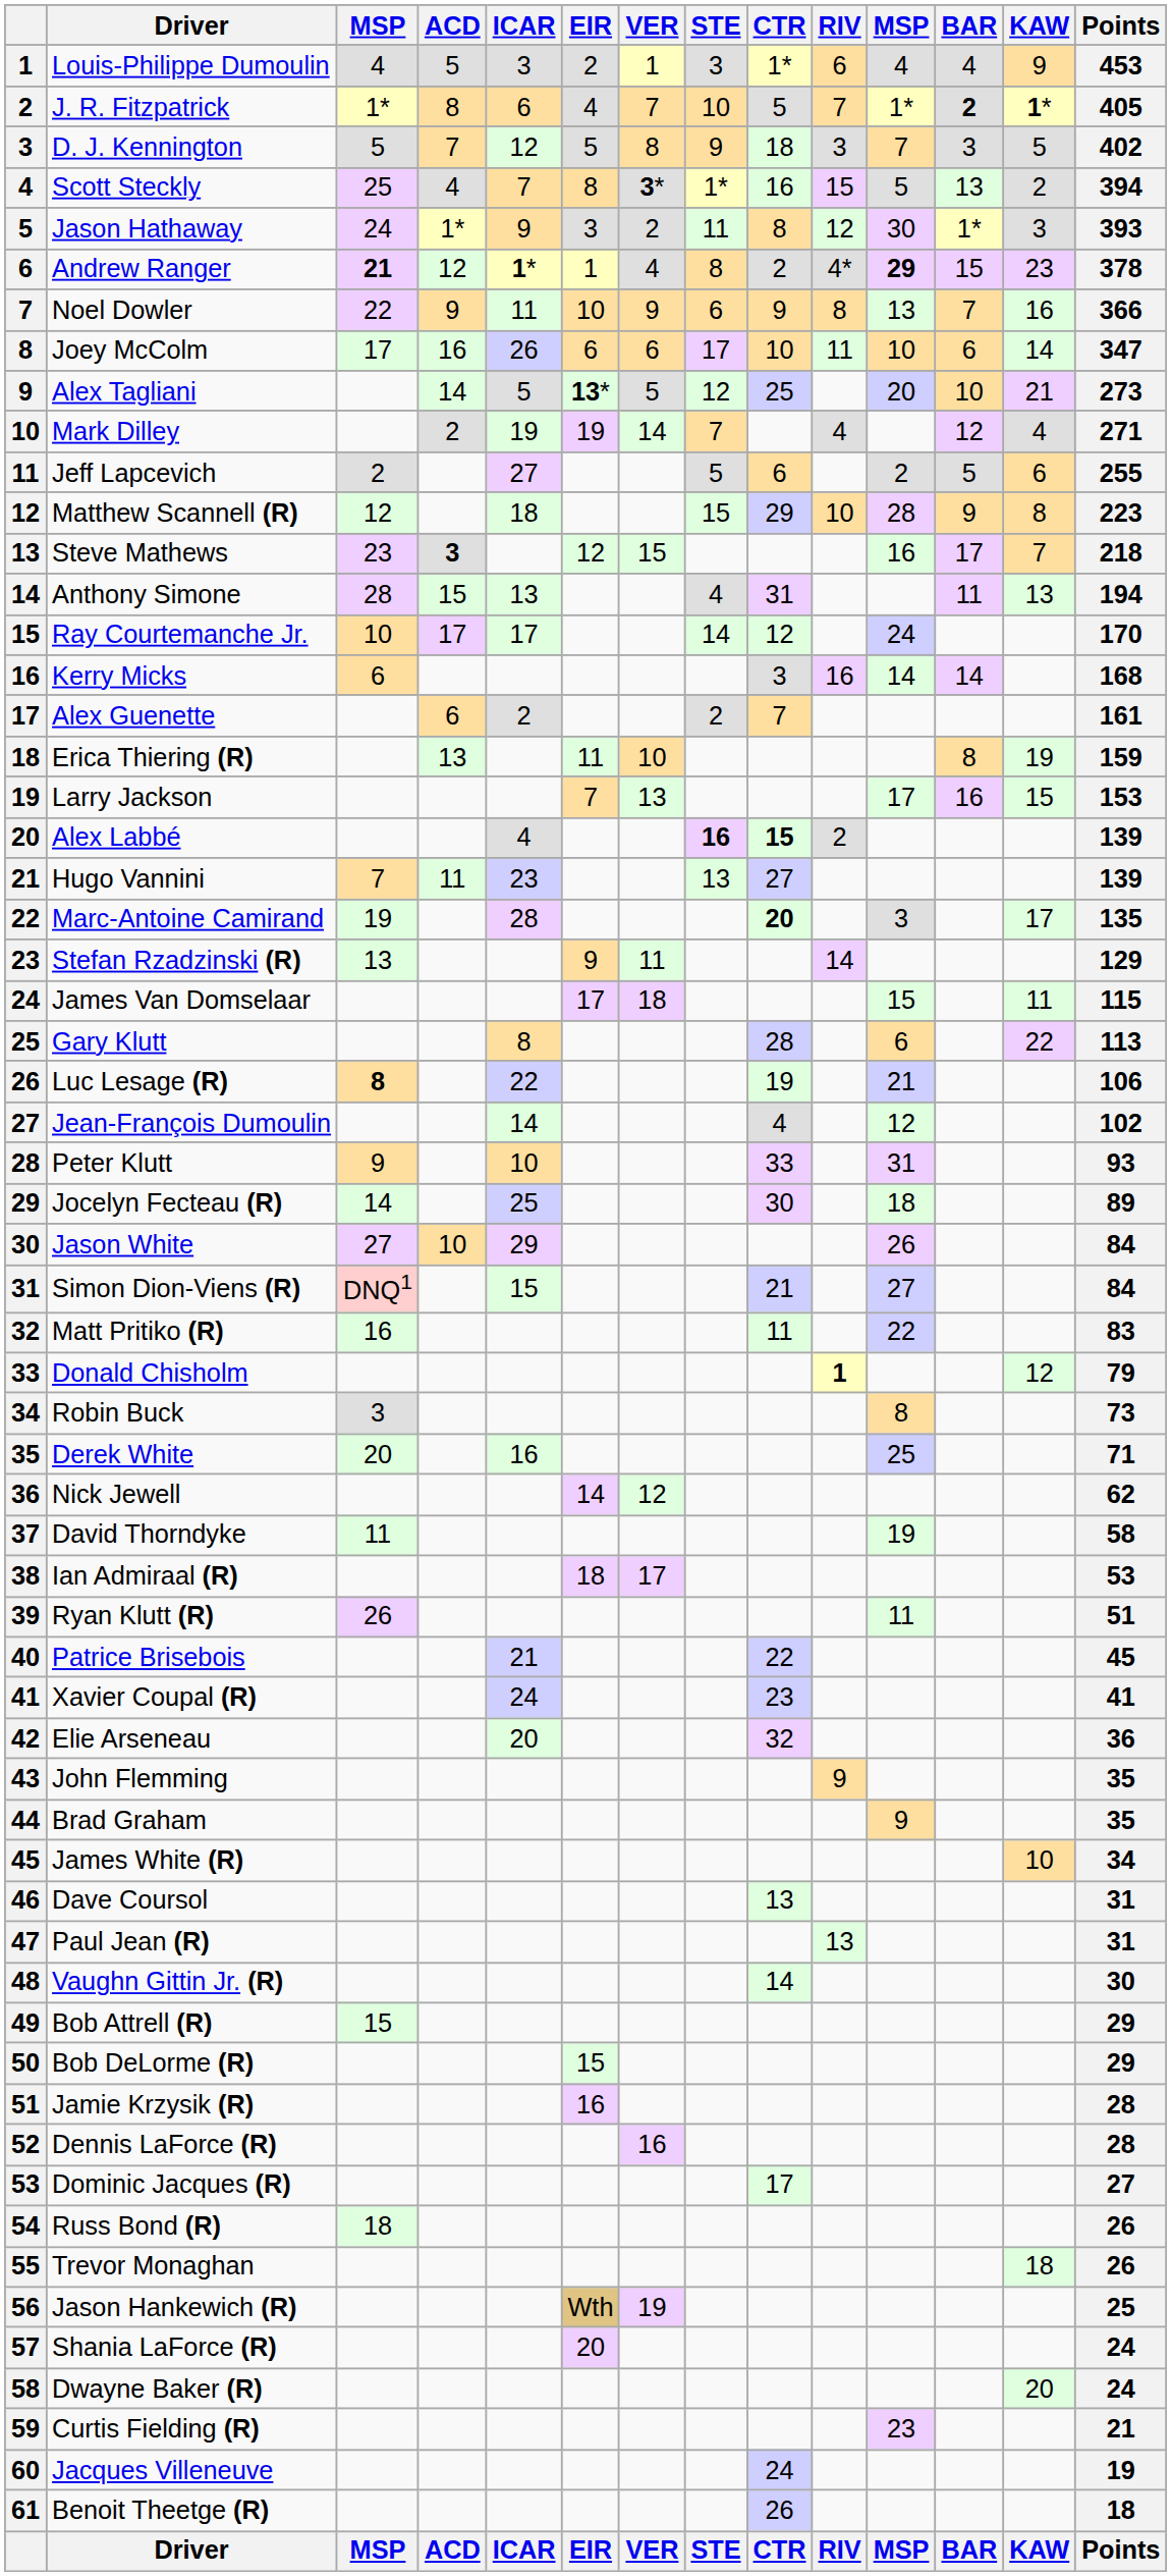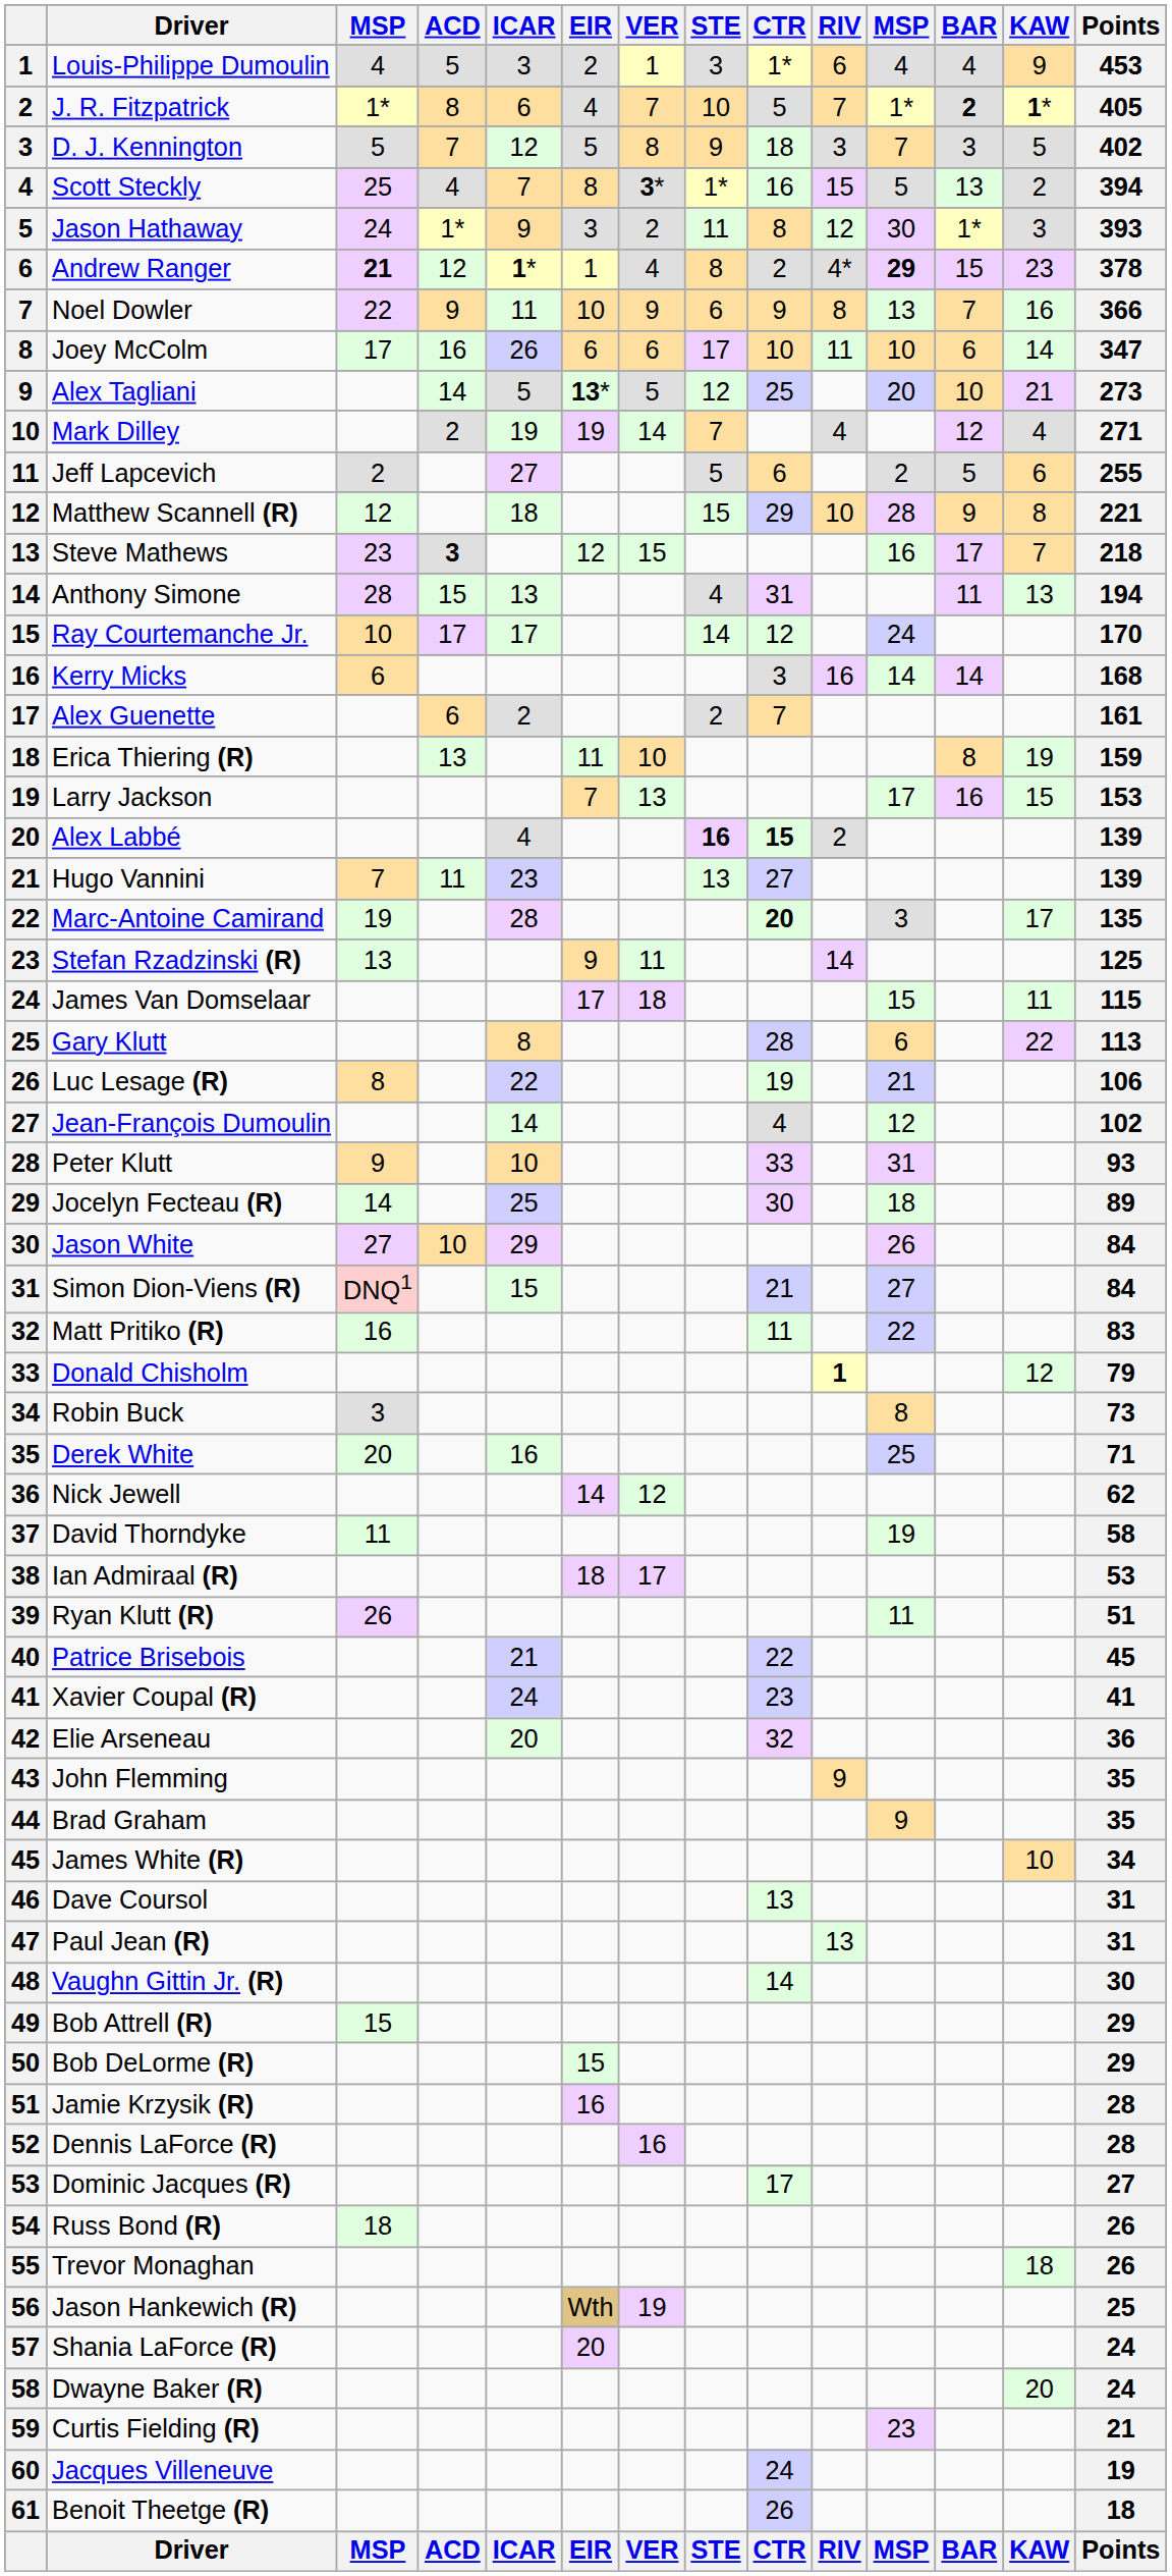Matthew Scannell (R) | Points: 223 -> 221
Stefan Rzadzinski (R) | Points: 129 -> 125
Luc Lesage (R) | column 3: bold -> normal
